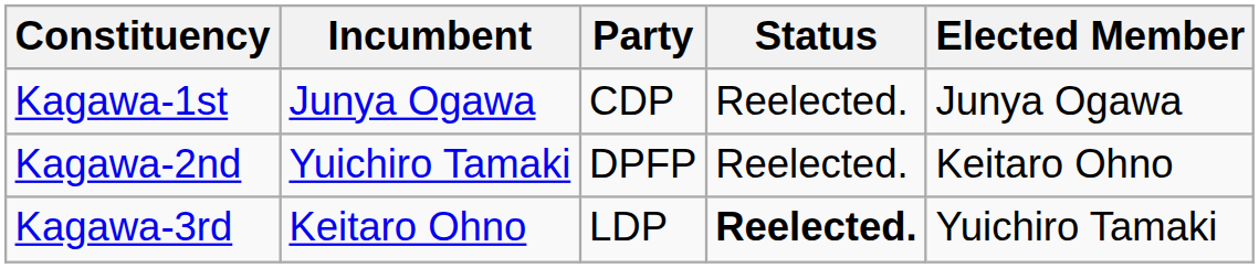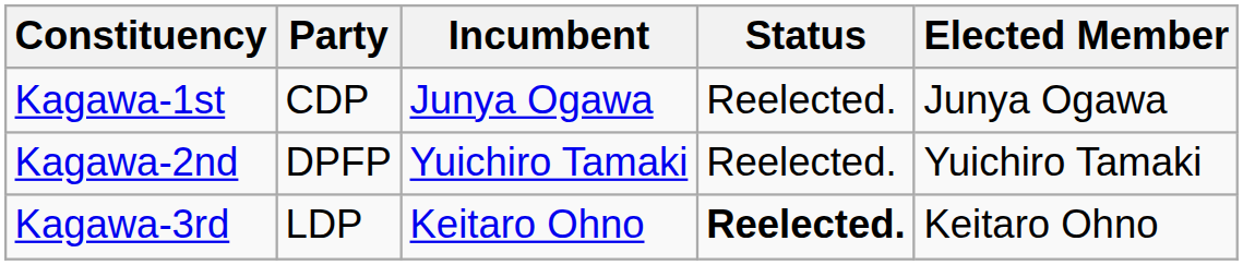columns swapped: Incumbent <-> Party
Kagawa-2nd | Elected Member: Keitaro Ohno -> Yuichiro Tamaki
Kagawa-3rd | Elected Member: Yuichiro Tamaki -> Keitaro Ohno
